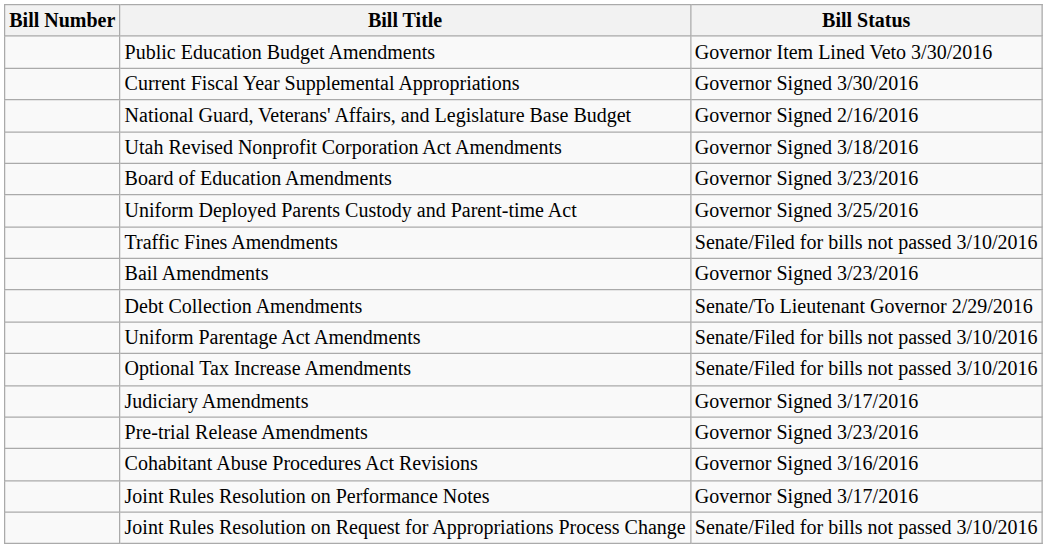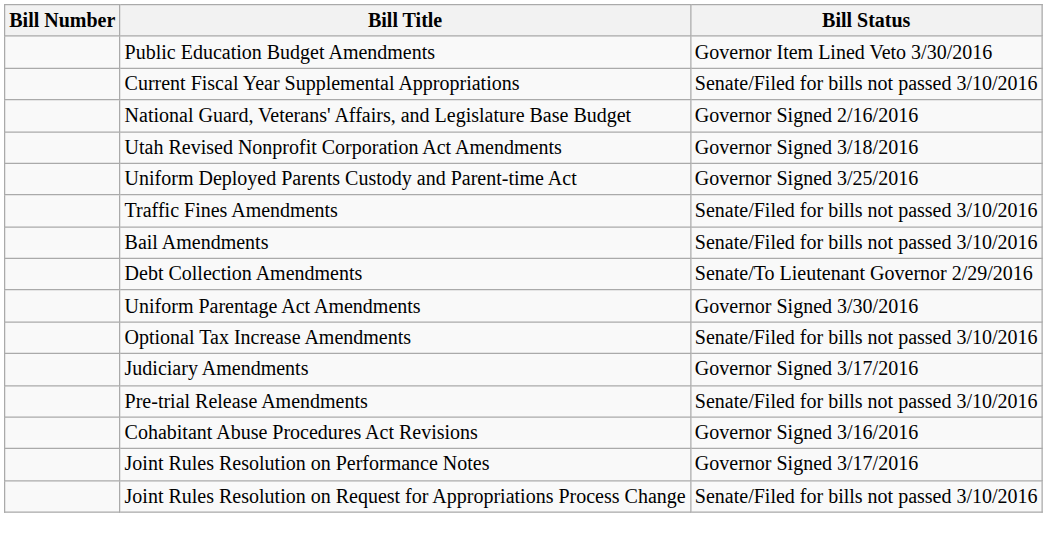Current Fiscal Year Supplemental Appropriations | Bill Status: Governor Signed 3/30/2016 -> Senate/Filed for bills not passed 3/10/2016
- row: Board of Education Amendments | Governor Signed 3/23/2016
Bail Amendments | Bill Status: Governor Signed 3/23/2016 -> Senate/Filed for bills not passed 3/10/2016
Uniform Parentage Act Amendments | Bill Status: Senate/Filed for bills not passed 3/10/2016 -> Governor Signed 3/30/2016
Pre-trial Release Amendments | Bill Status: Governor Signed 3/23/2016 -> Senate/Filed for bills not passed 3/10/2016
